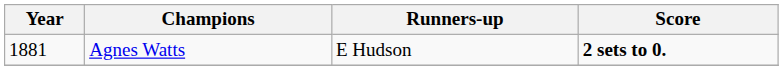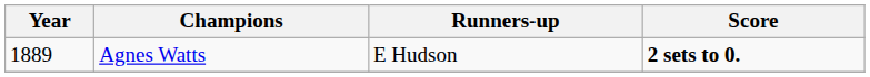Agnes Watts | Year: 1881 -> 1889
